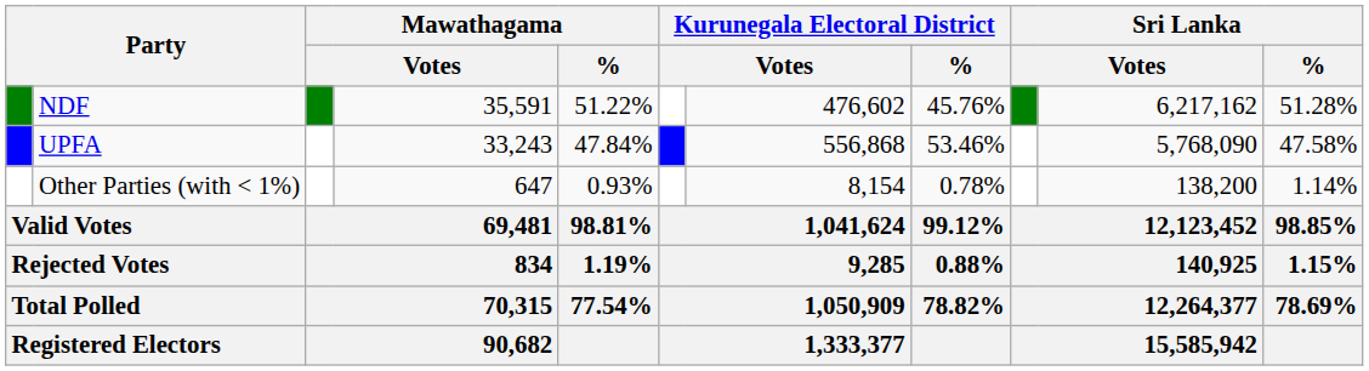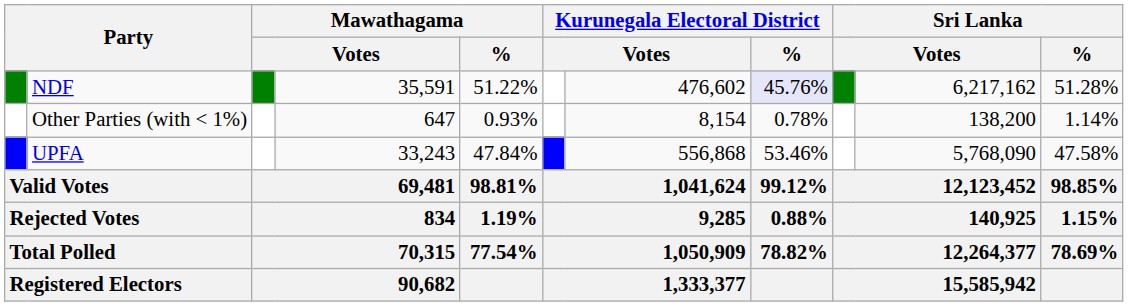NDF | Kurunegala Electoral District / %: no background -> lavender background
rows swapped: UPFA <-> Other Parties (with < 1%)
